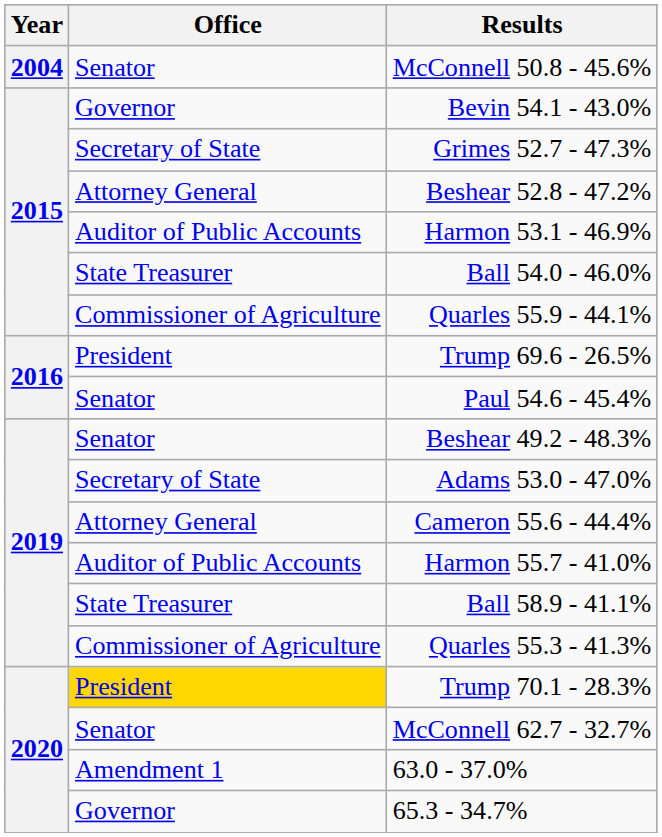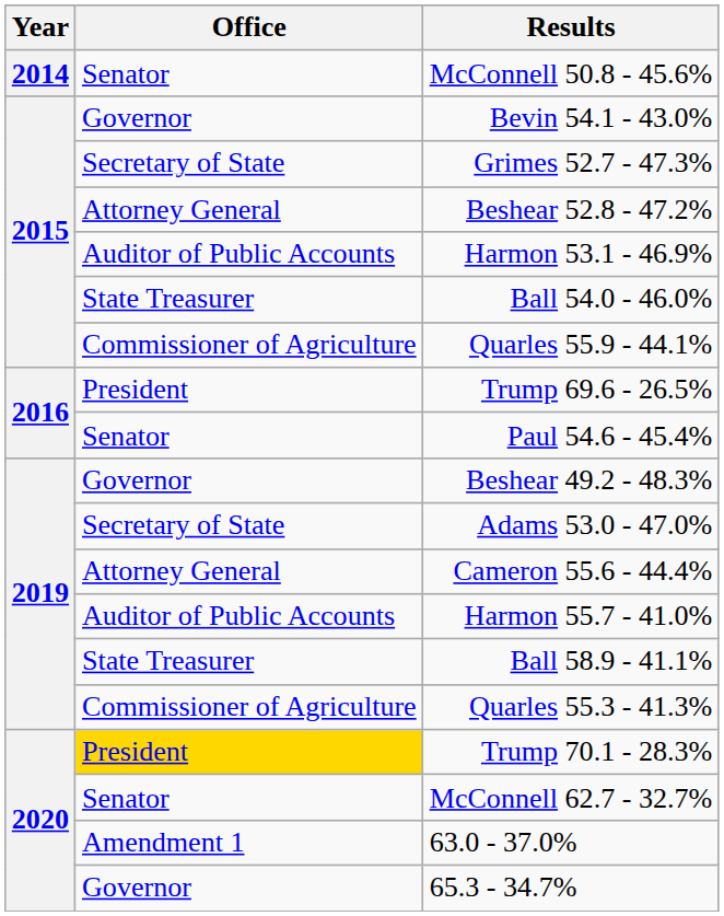McConnell 50.8 - 45.6% | Year: 2004 -> 2014
Beshear 49.2 - 48.3% | Office: Senator -> Governor
